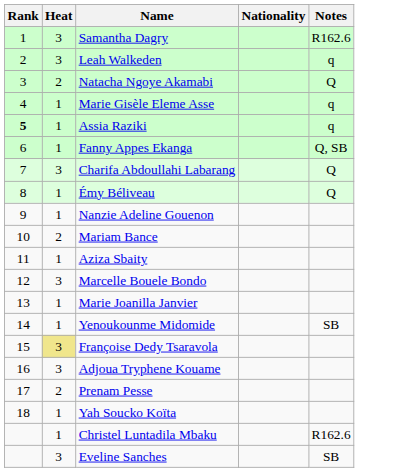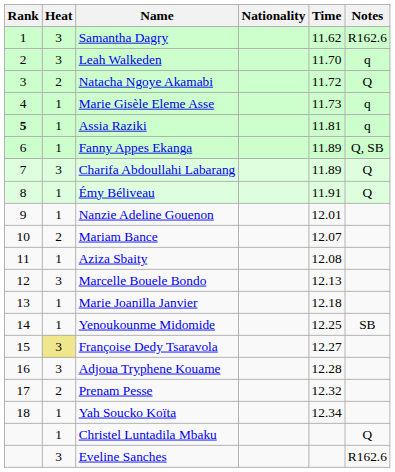+ column: Time | 11.62 | 11.70 | 11.72 | 11.73 | 11.81 | 11.89 | 11.89 | 11.91 | 12.01 | 12.07 | 12.08 | 12.13 | 12.18 | 12.25 | 12.27 | 12.28 | 12.32 | 12.34
Christel Luntadila Mbaku | Notes: R162.6 -> Q
Eveline Sanches | Notes: SB -> R162.6
